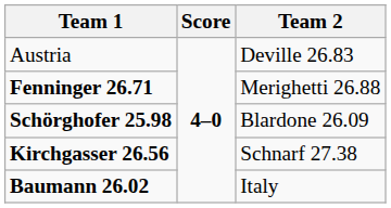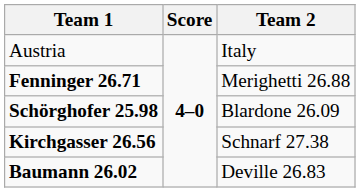Austria | Team 2: Deville 26.83 -> Italy
Baumann 26.02 | Team 2: Italy -> Deville 26.83
